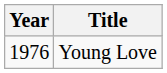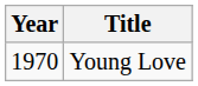Young Love | Year: 1976 -> 1970
